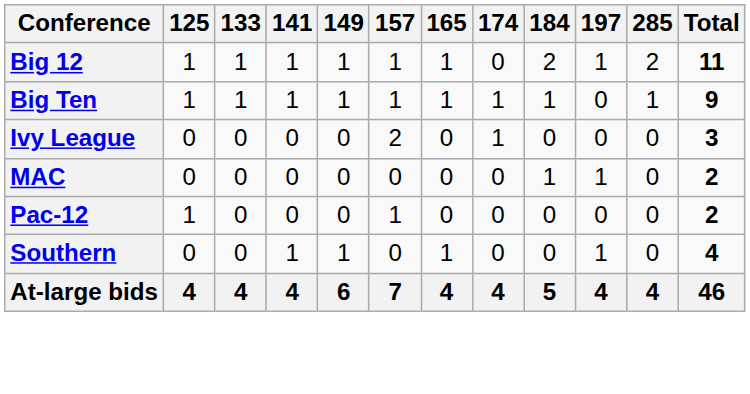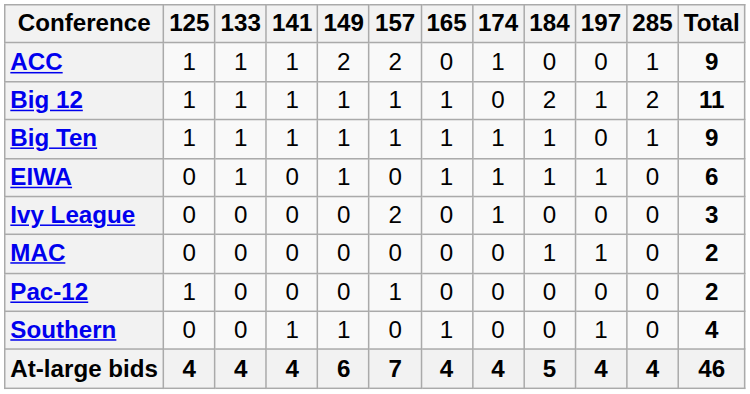+ row: ACC | 1 | 1 | 1 | 2 | 2 | 0 | 1 | 0 | 0 | 1 | 9
+ row: EIWA | 0 | 1 | 0 | 1 | 0 | 1 | 1 | 1 | 1 | 0 | 6
